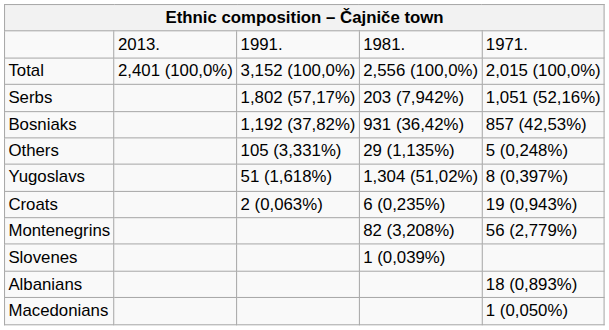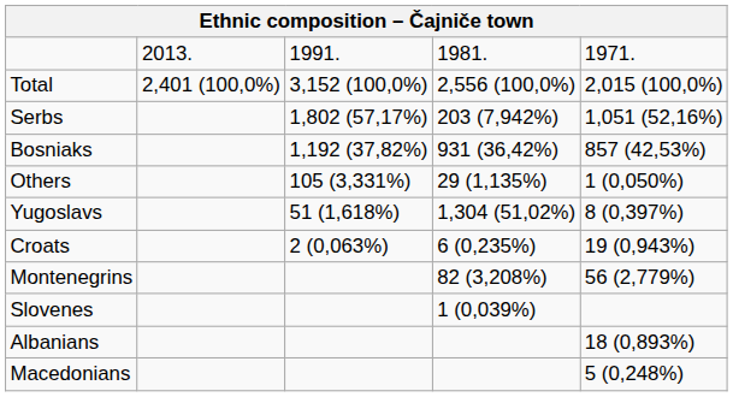Others | column 5: 5 (0,248%) -> 1 (0,050%)
Macedonians | column 5: 1 (0,050%) -> 5 (0,248%)
